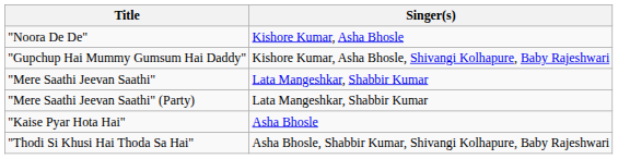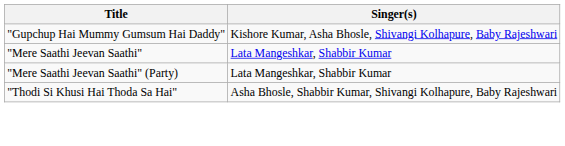- row: "Noora De De" | Kishore Kumar, Asha Bhosle
- row: "Kaise Pyar Hota Hai" | Asha Bhosle
